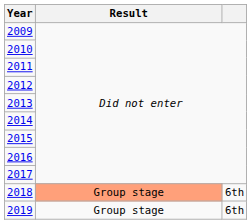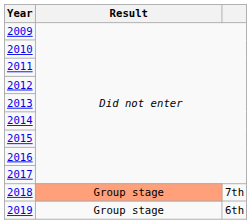2018 | column 3: 6th -> 7th
